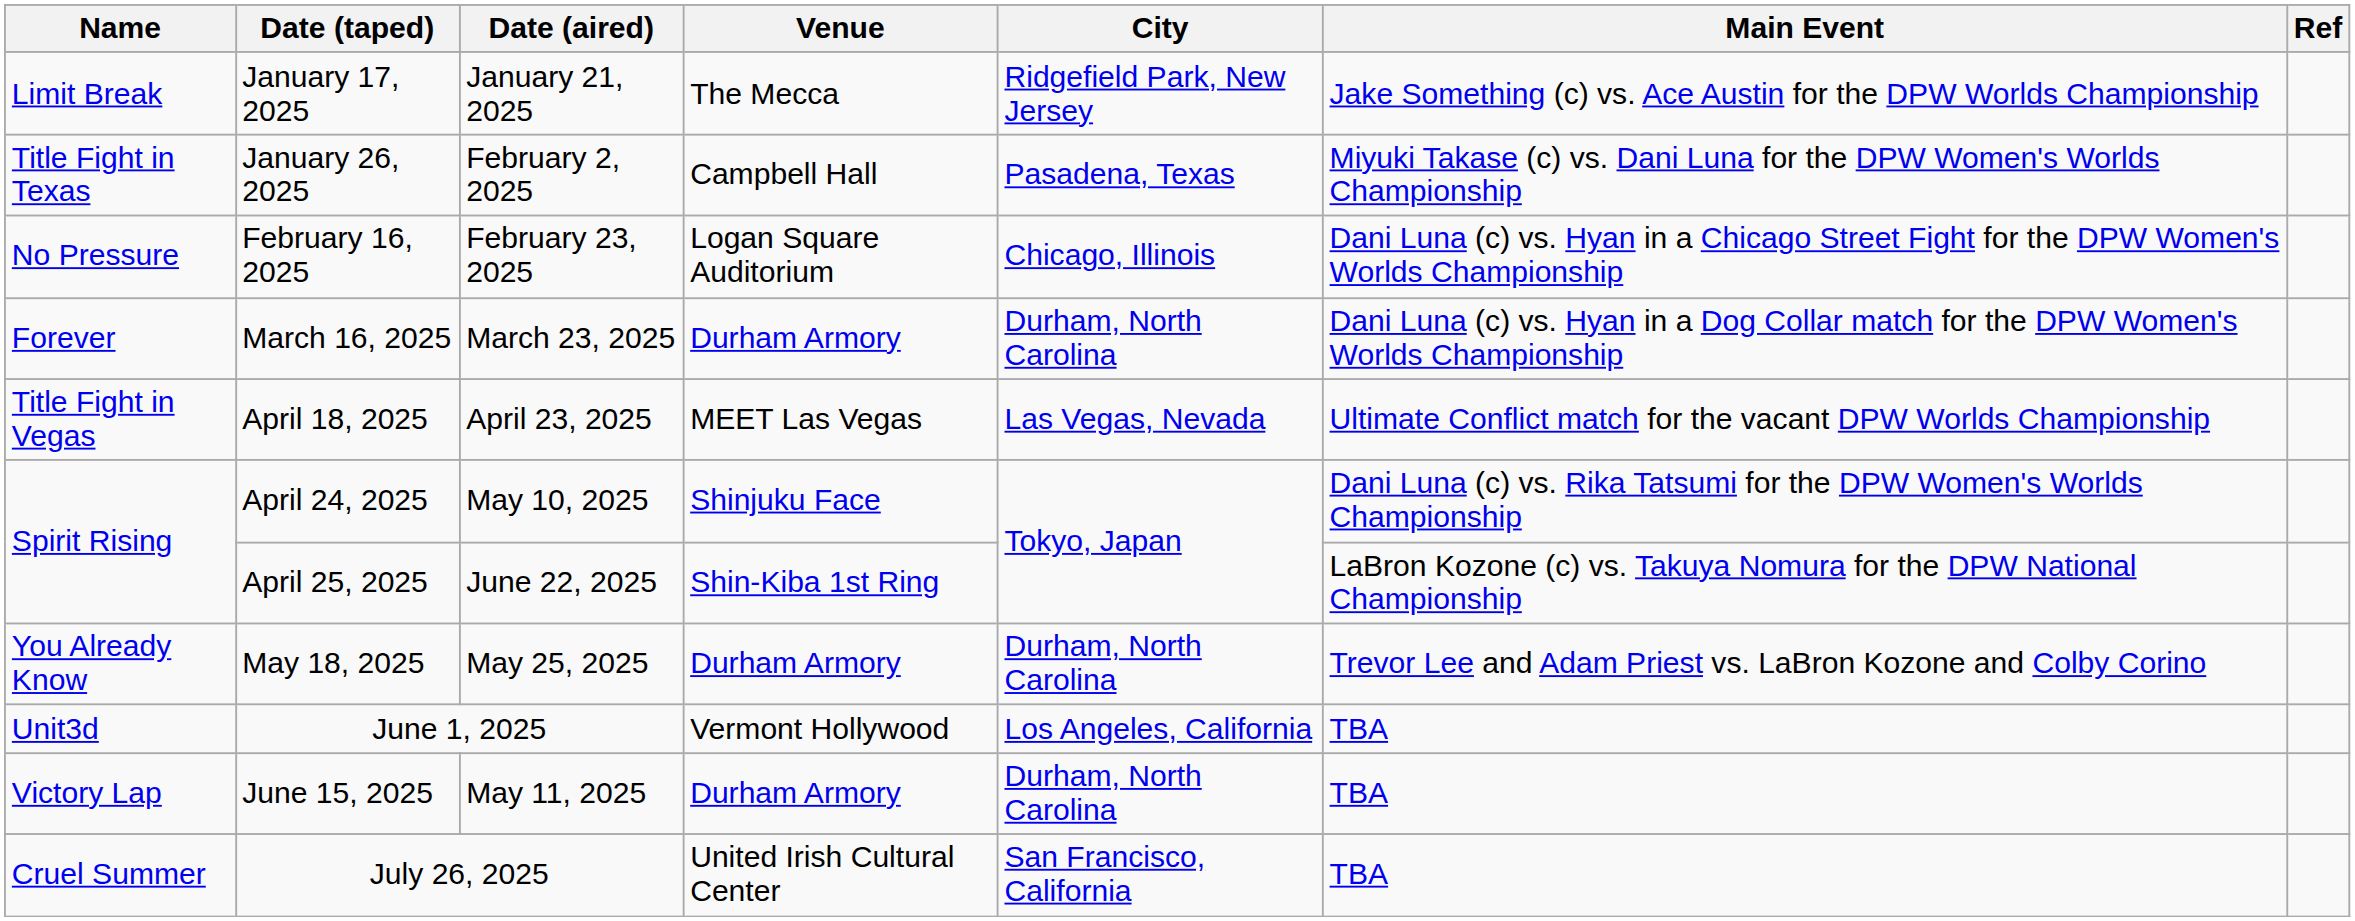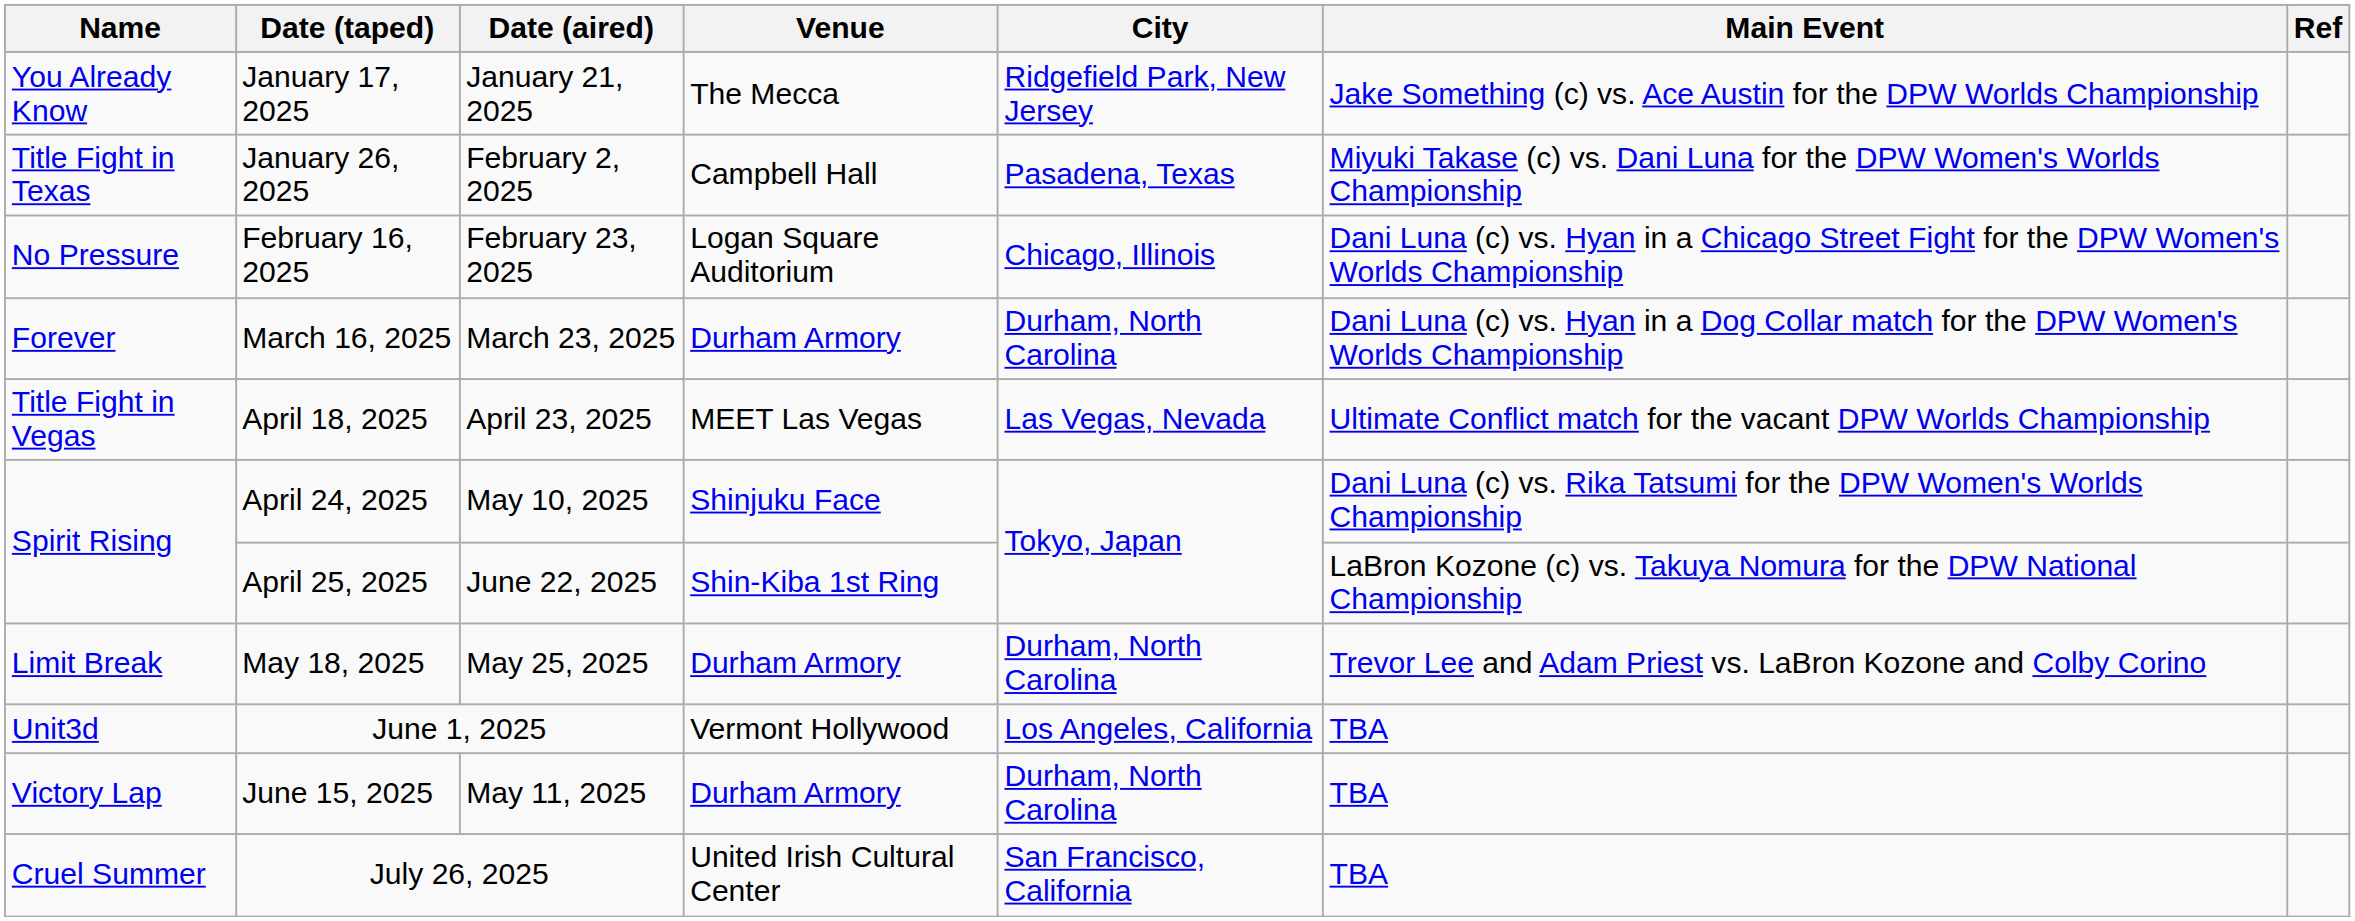January 17, 2025 | Name: Limit Break -> You Already Know
May 18, 2025 | Name: You Already Know -> Limit Break
